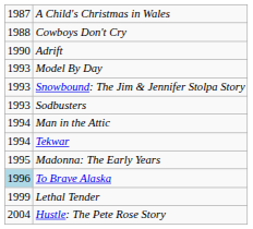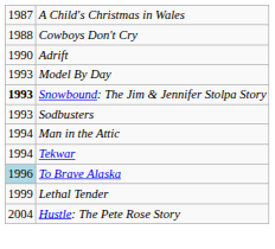Snowbound: The Jim & Jennifer Stolpa Story | column 1: normal -> bold
- row: 1995 | Madonna: The Early Years
